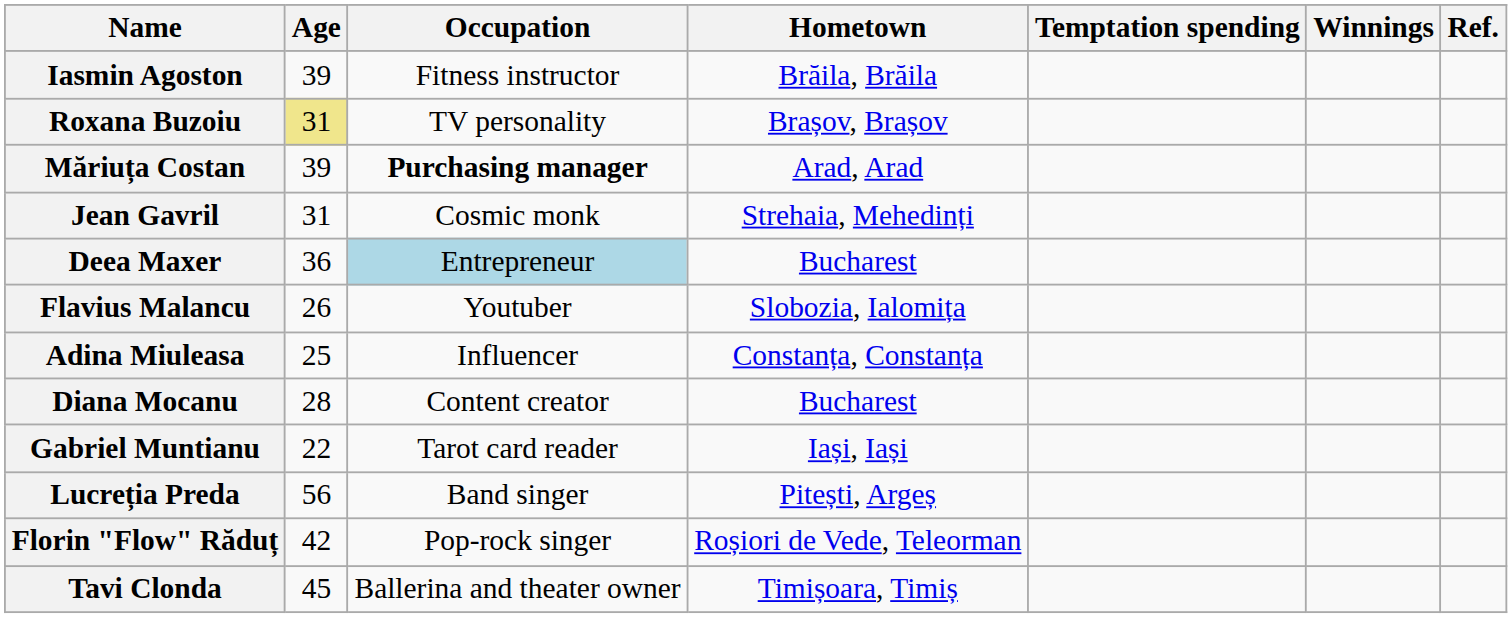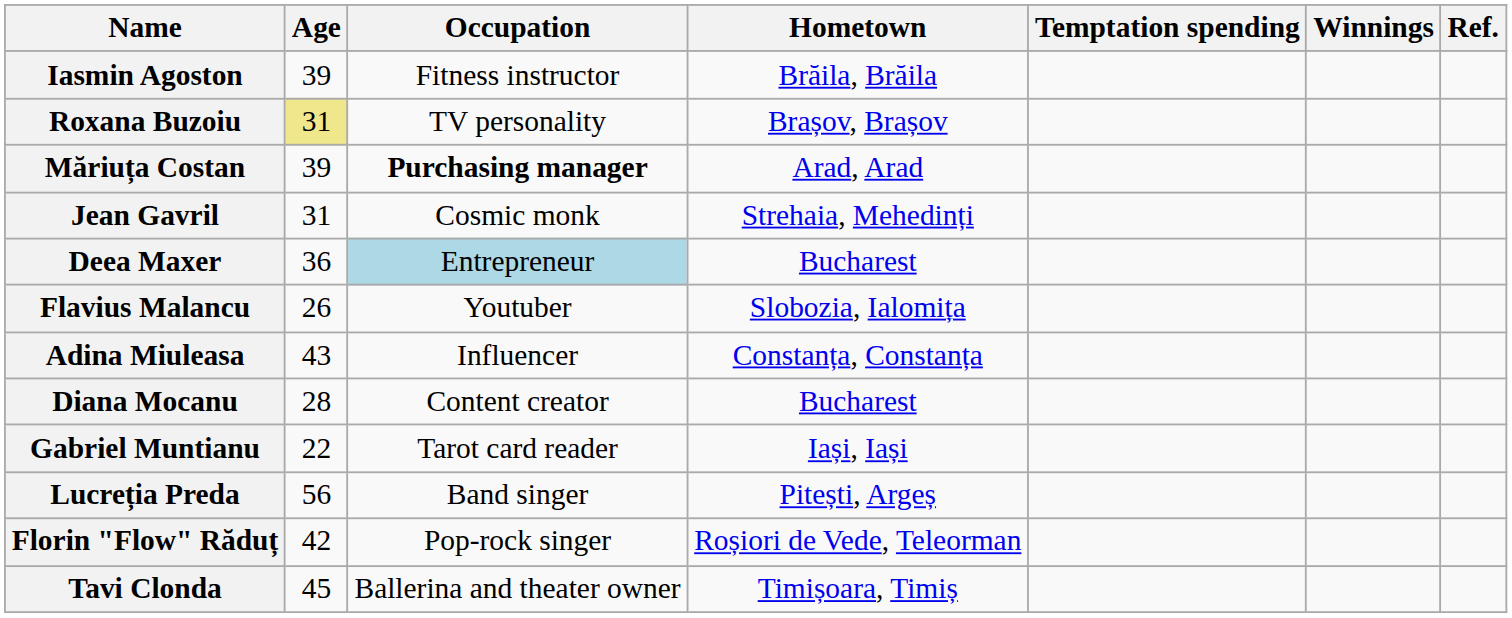Adina Miuleasa | Age: 25 -> 43
